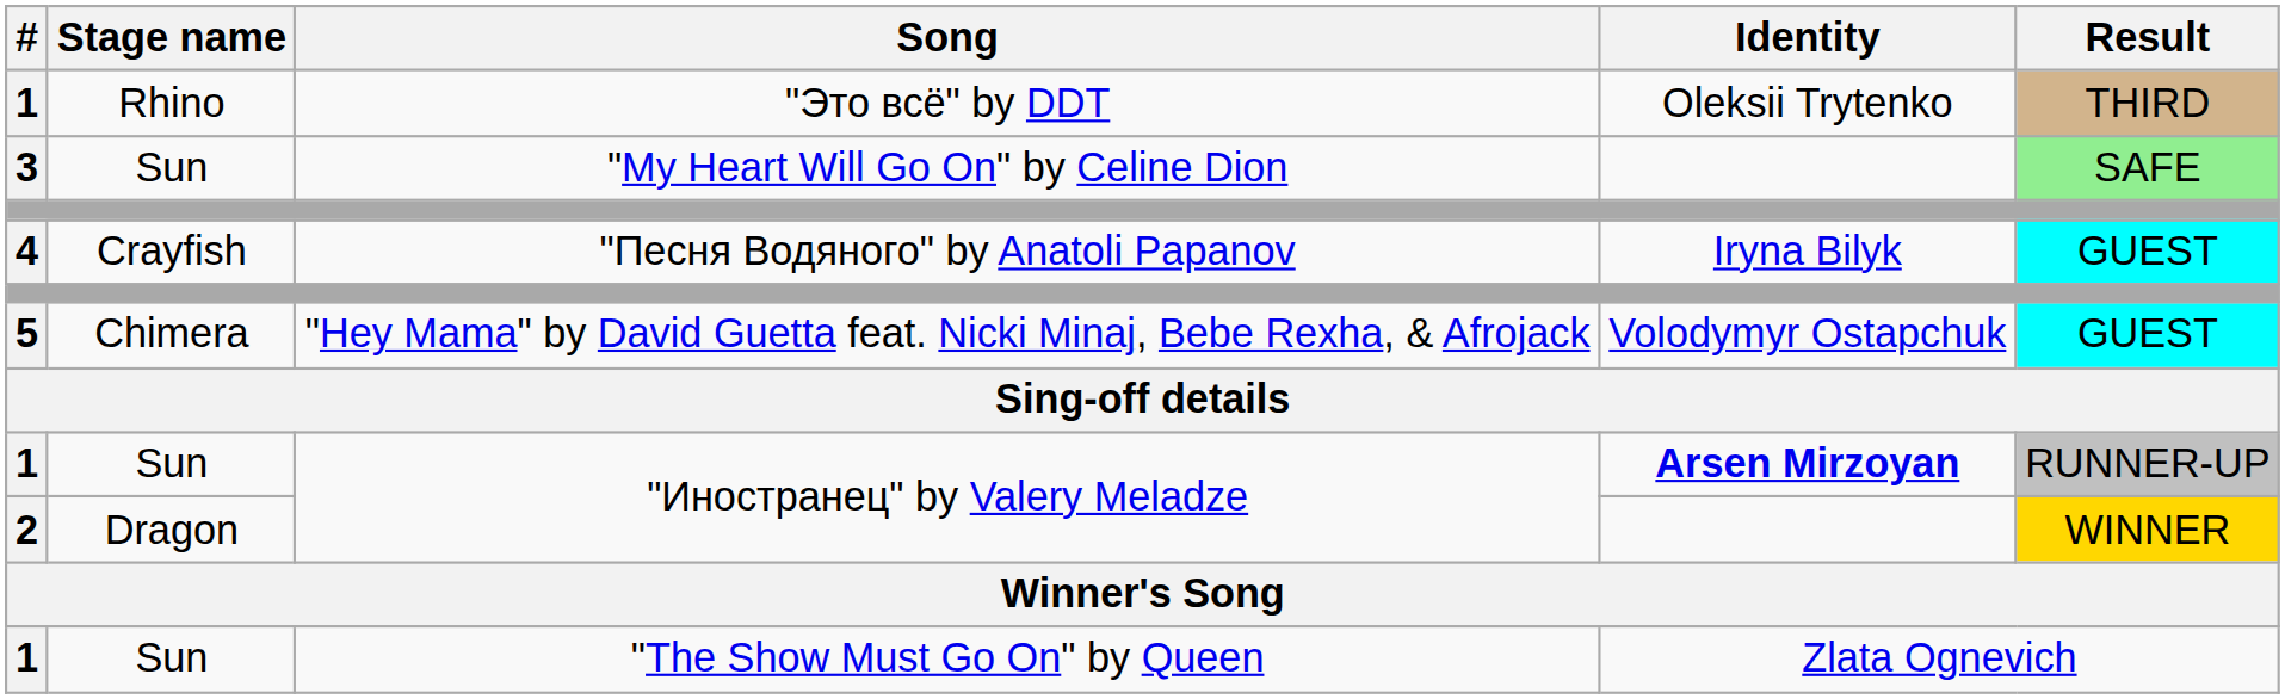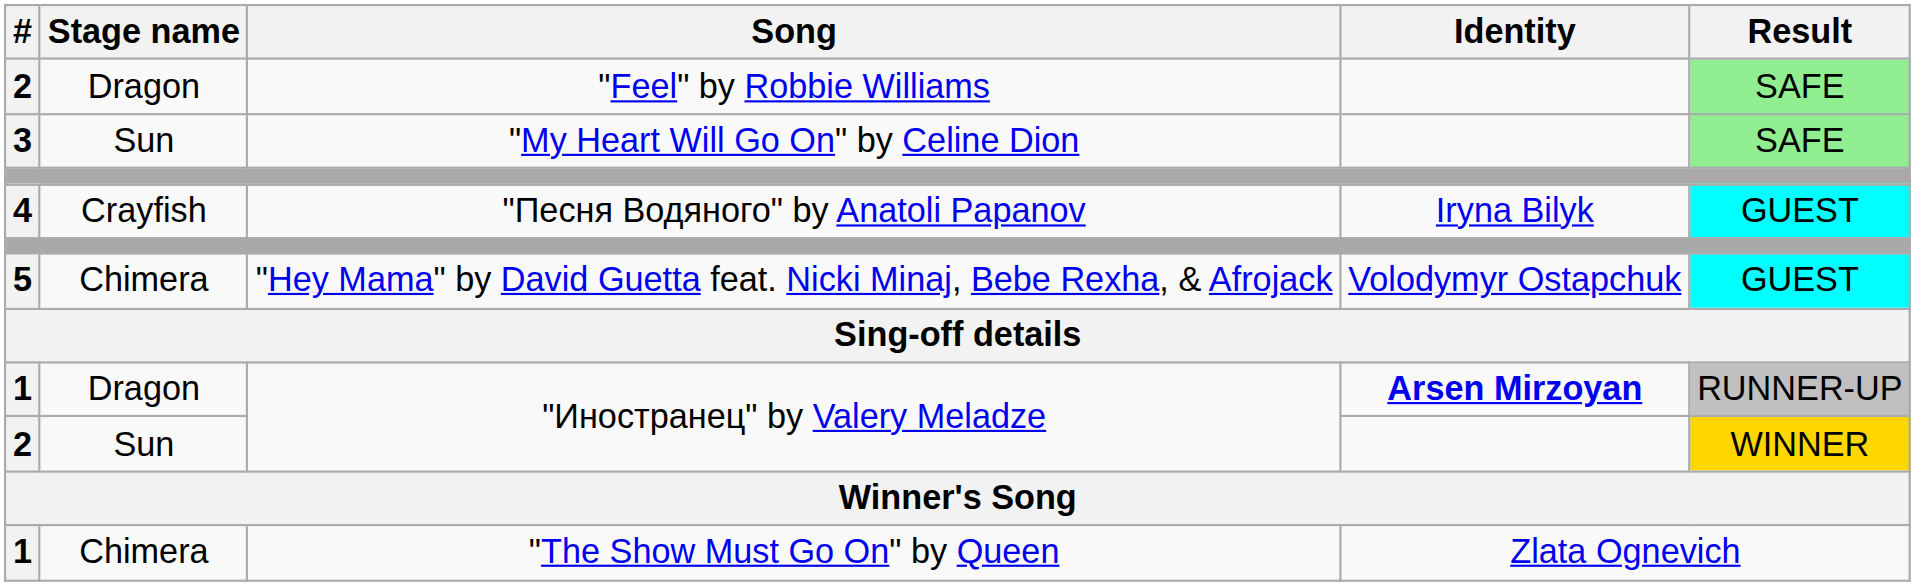- row: 1 | Rhino | "Это всё" by DDT | Oleksii Trytenko | THIRD
+ row: 2 | Dragon | "Feel" by Robbie Williams | SAFE
1 / "Иностранец" by Valery Meladze | Stage name: Sun -> Dragon
2 / "Иностранец" by Valery Meladze | Stage name: Dragon -> Sun
"The Show Must Go On" by Queen | Stage name: Sun -> Chimera
